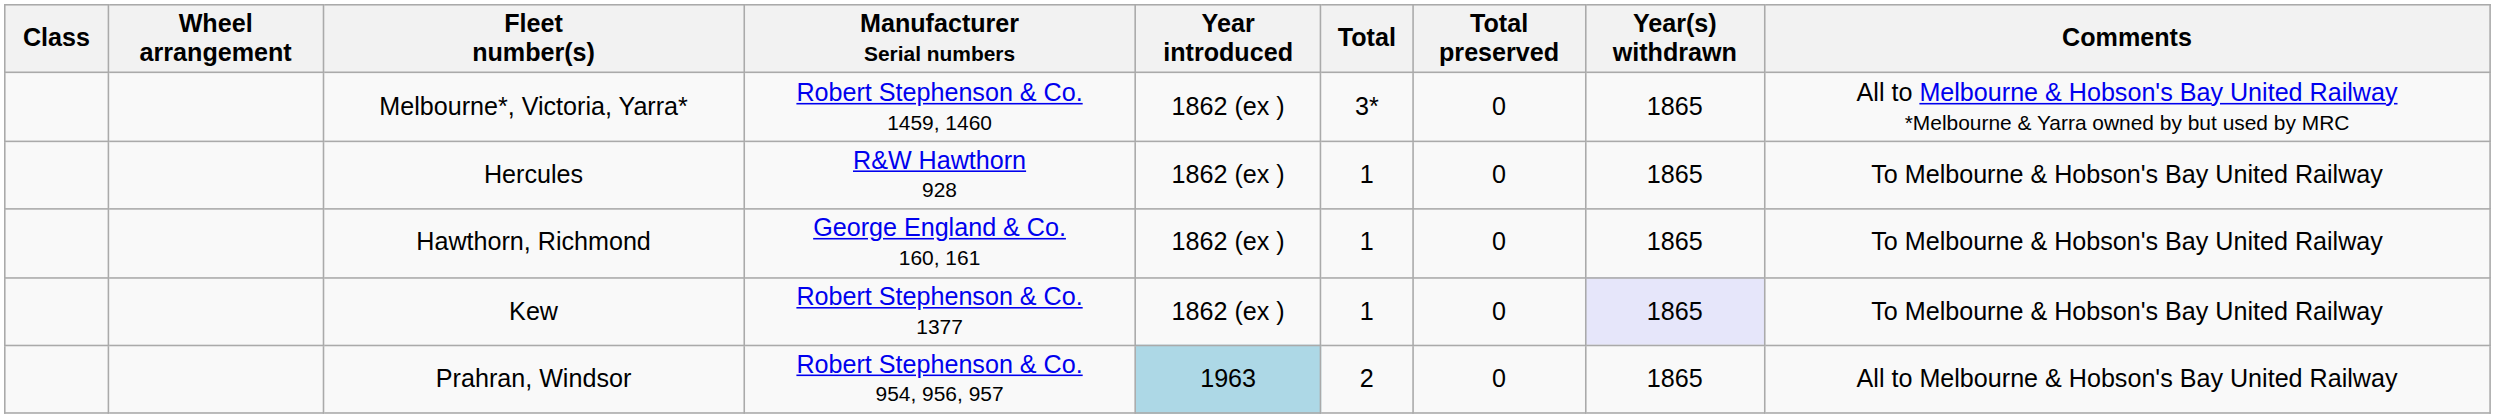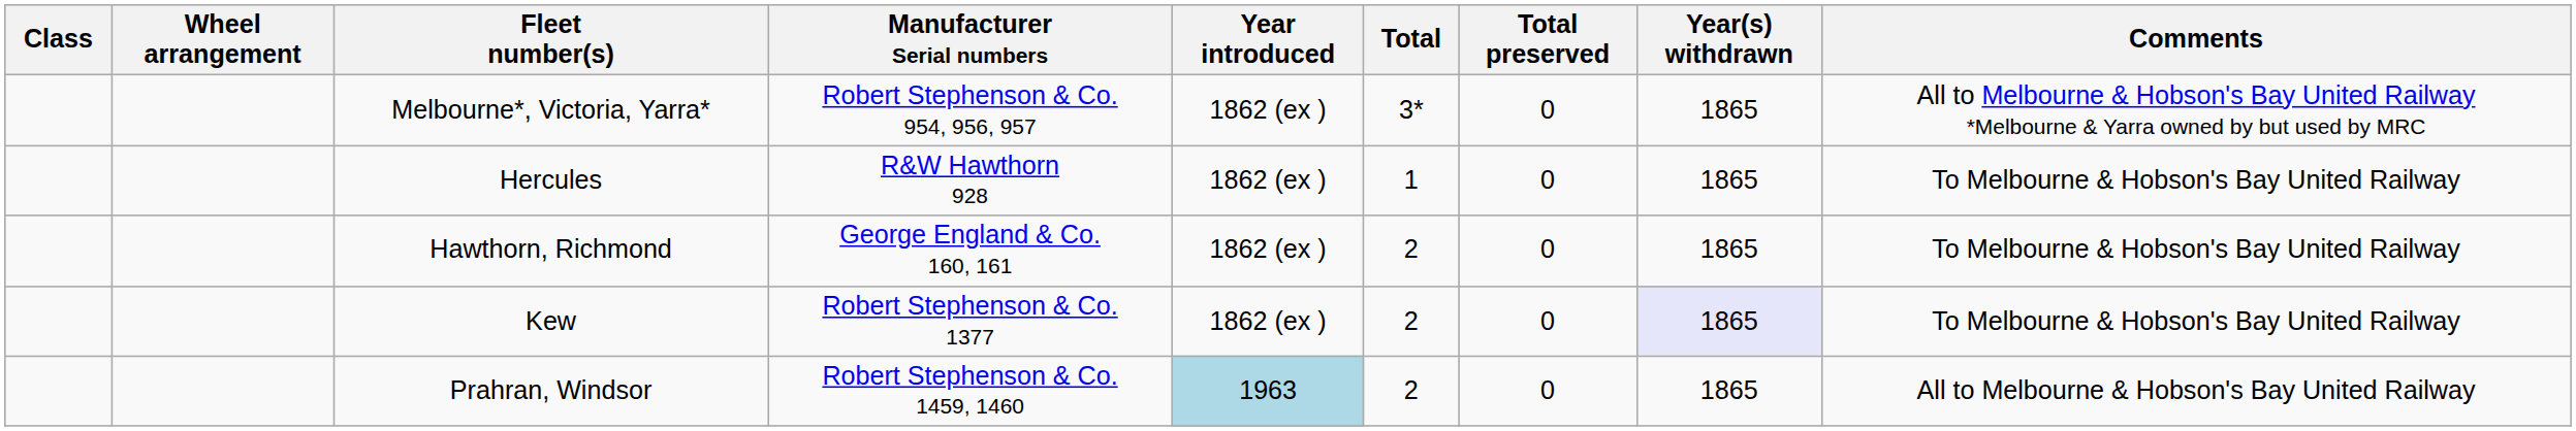Melbourne*, Victoria, Yarra* | Manufacturer Serial numbers: Robert Stephenson & Co. 1459, 1460 -> Robert Stephenson & Co. 954, 956, 957
Hawthorn, Richmond | Total: 1 -> 2
Kew | Total: 1 -> 2
Prahran, Windsor | Manufacturer Serial numbers: Robert Stephenson & Co. 954, 956, 957 -> Robert Stephenson & Co. 1459, 1460
